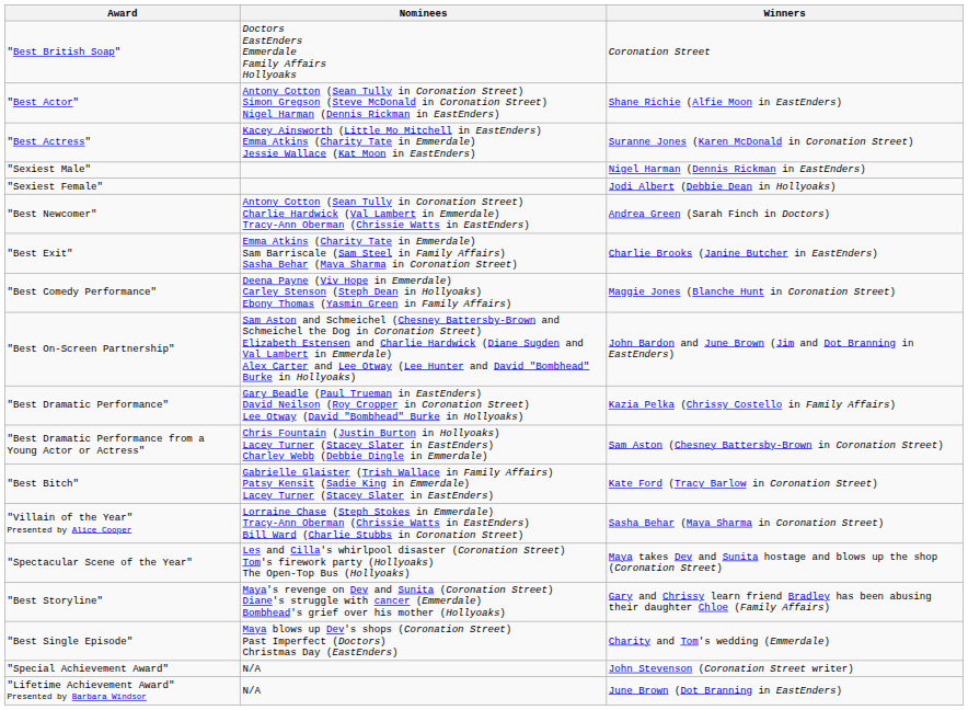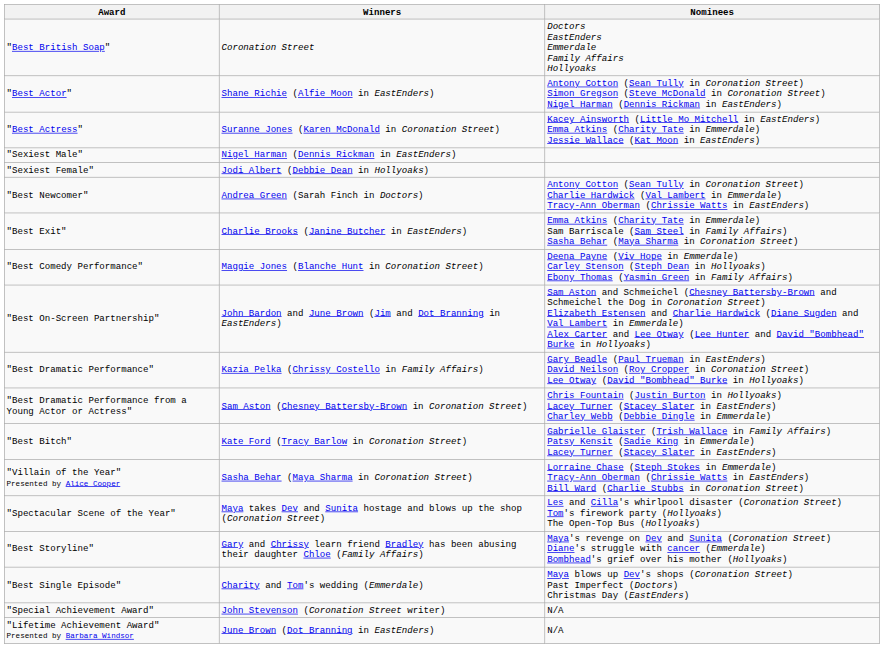columns swapped: Winners <-> Nominees
